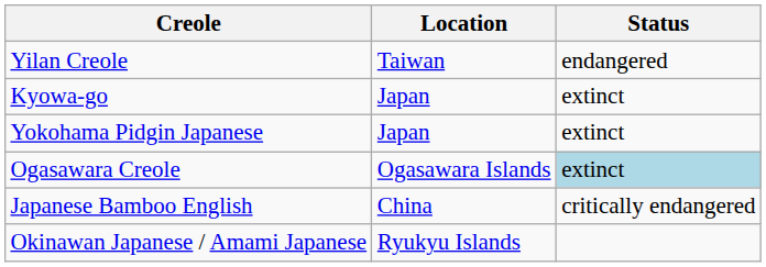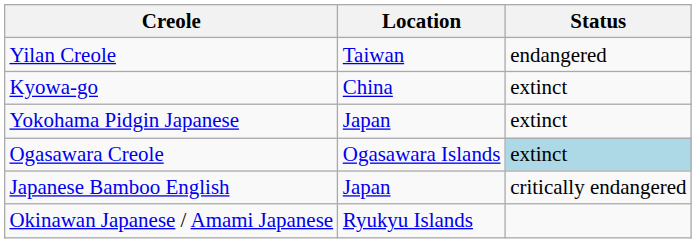Kyowa-go | Location: Japan -> China
Japanese Bamboo English | Location: China -> Japan
